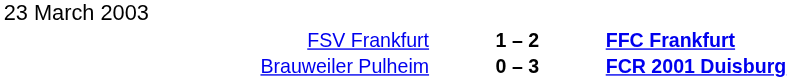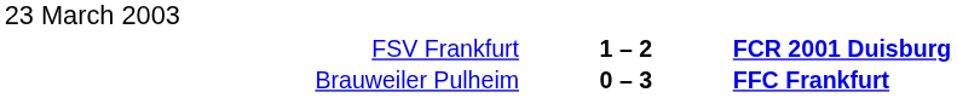FSV Frankfurt | column 3: FFC Frankfurt -> FCR 2001 Duisburg
Brauweiler Pulheim | column 3: FCR 2001 Duisburg -> FFC Frankfurt
